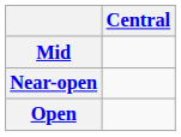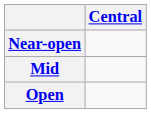rows swapped: Mid <-> Near-open
